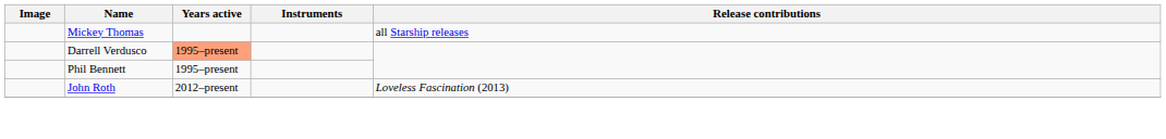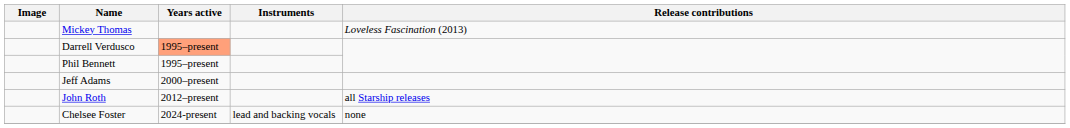Mickey Thomas | Release contributions: all Starship releases -> Loveless Fascination (2013)
+ row: Jeff Adams | 2000–present
John Roth | Release contributions: Loveless Fascination (2013) -> all Starship releases
+ row: Chelsee Foster | 2024-present | lead and backing vocals | none
